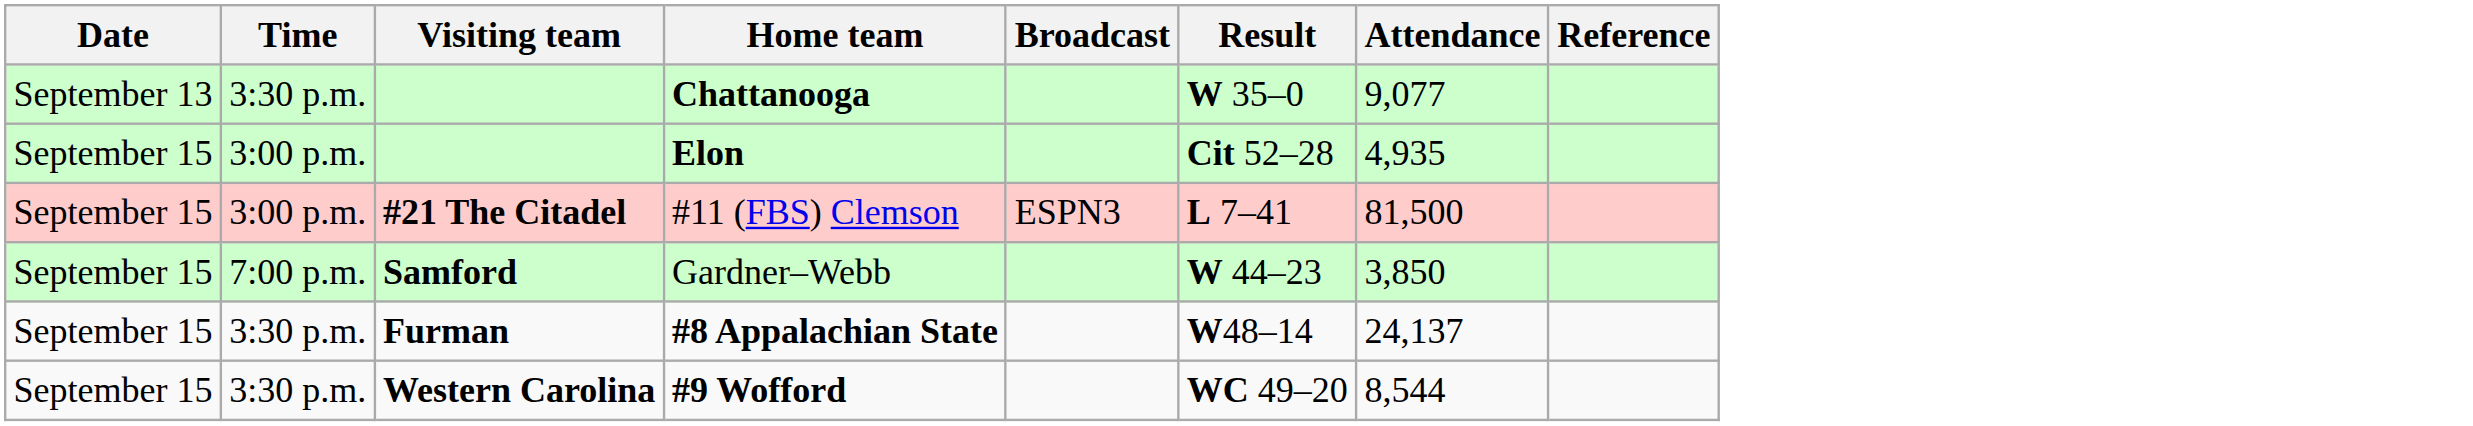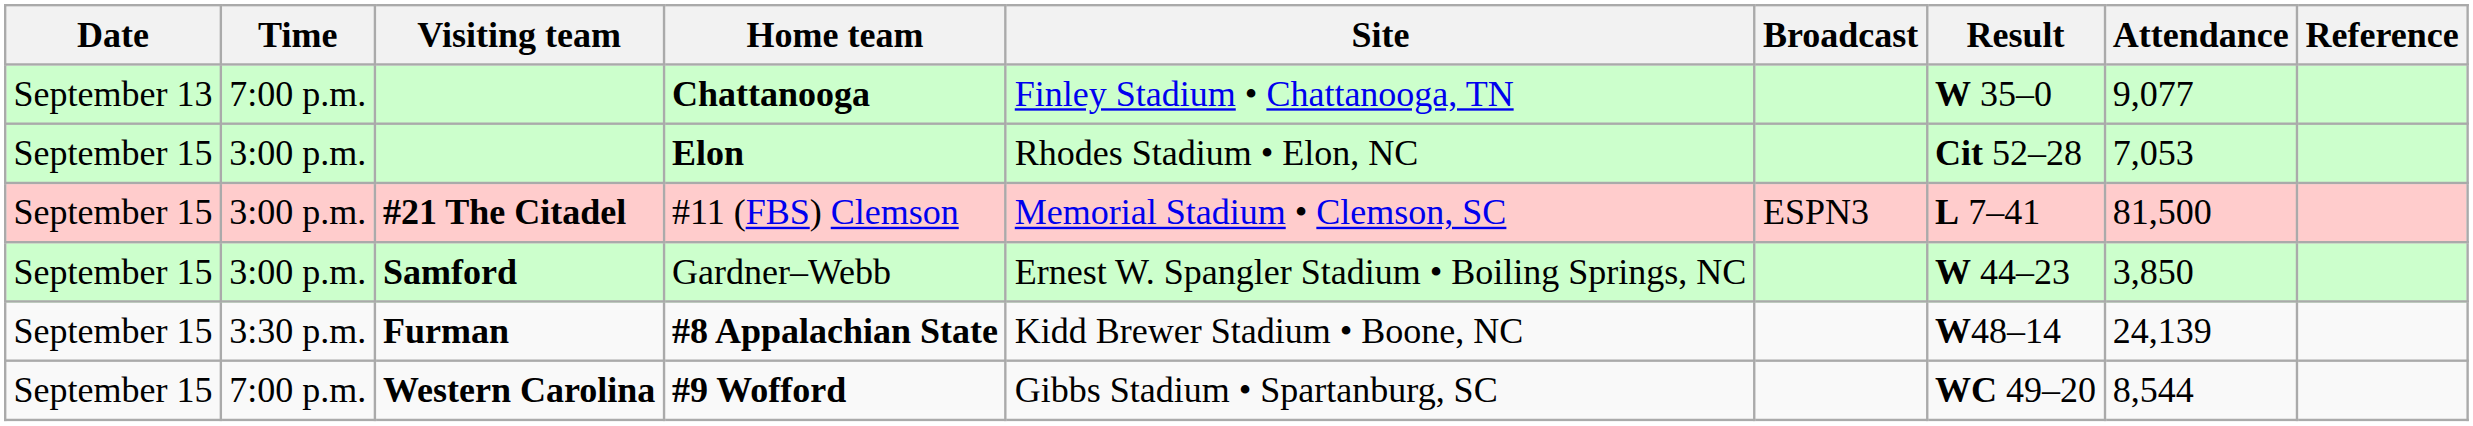+ column: Site | Finley Stadium • Chattanooga, TN | Rhodes Stadium • Elon, NC | Memorial Stadium • Clemson, SC | Ernest W. Spangler Stadium • Boiling Springs, NC | Kidd Brewer Stadium • Boone, NC | Gibbs Stadium • Spartanburg, SC
Chattanooga | Time: 3:30 p.m. -> 7:00 p.m.
Elon | Attendance: 4,935 -> 7,053
Gardner–Webb | Time: 7:00 p.m. -> 3:00 p.m.
#8 Appalachian State | Attendance: 24,137 -> 24,139
#9 Wofford | Time: 3:30 p.m. -> 7:00 p.m.
